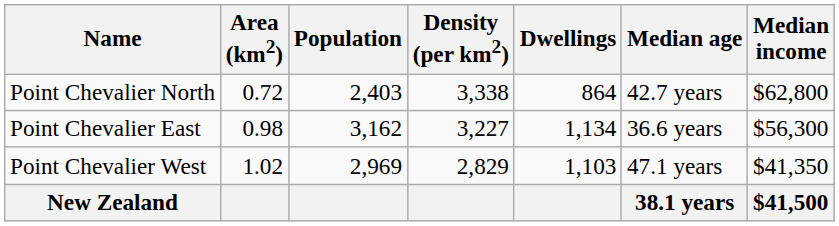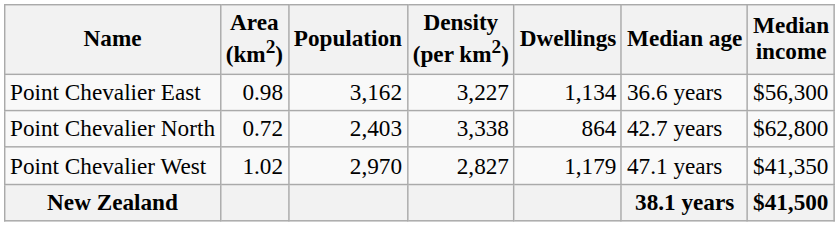rows swapped: Point Chevalier North <-> Point Chevalier East
Point Chevalier West | Population: 2,969 -> 2,970
Point Chevalier West | Density (per km2): 2,829 -> 2,827
Point Chevalier West | Dwellings: 1,103 -> 1,179
